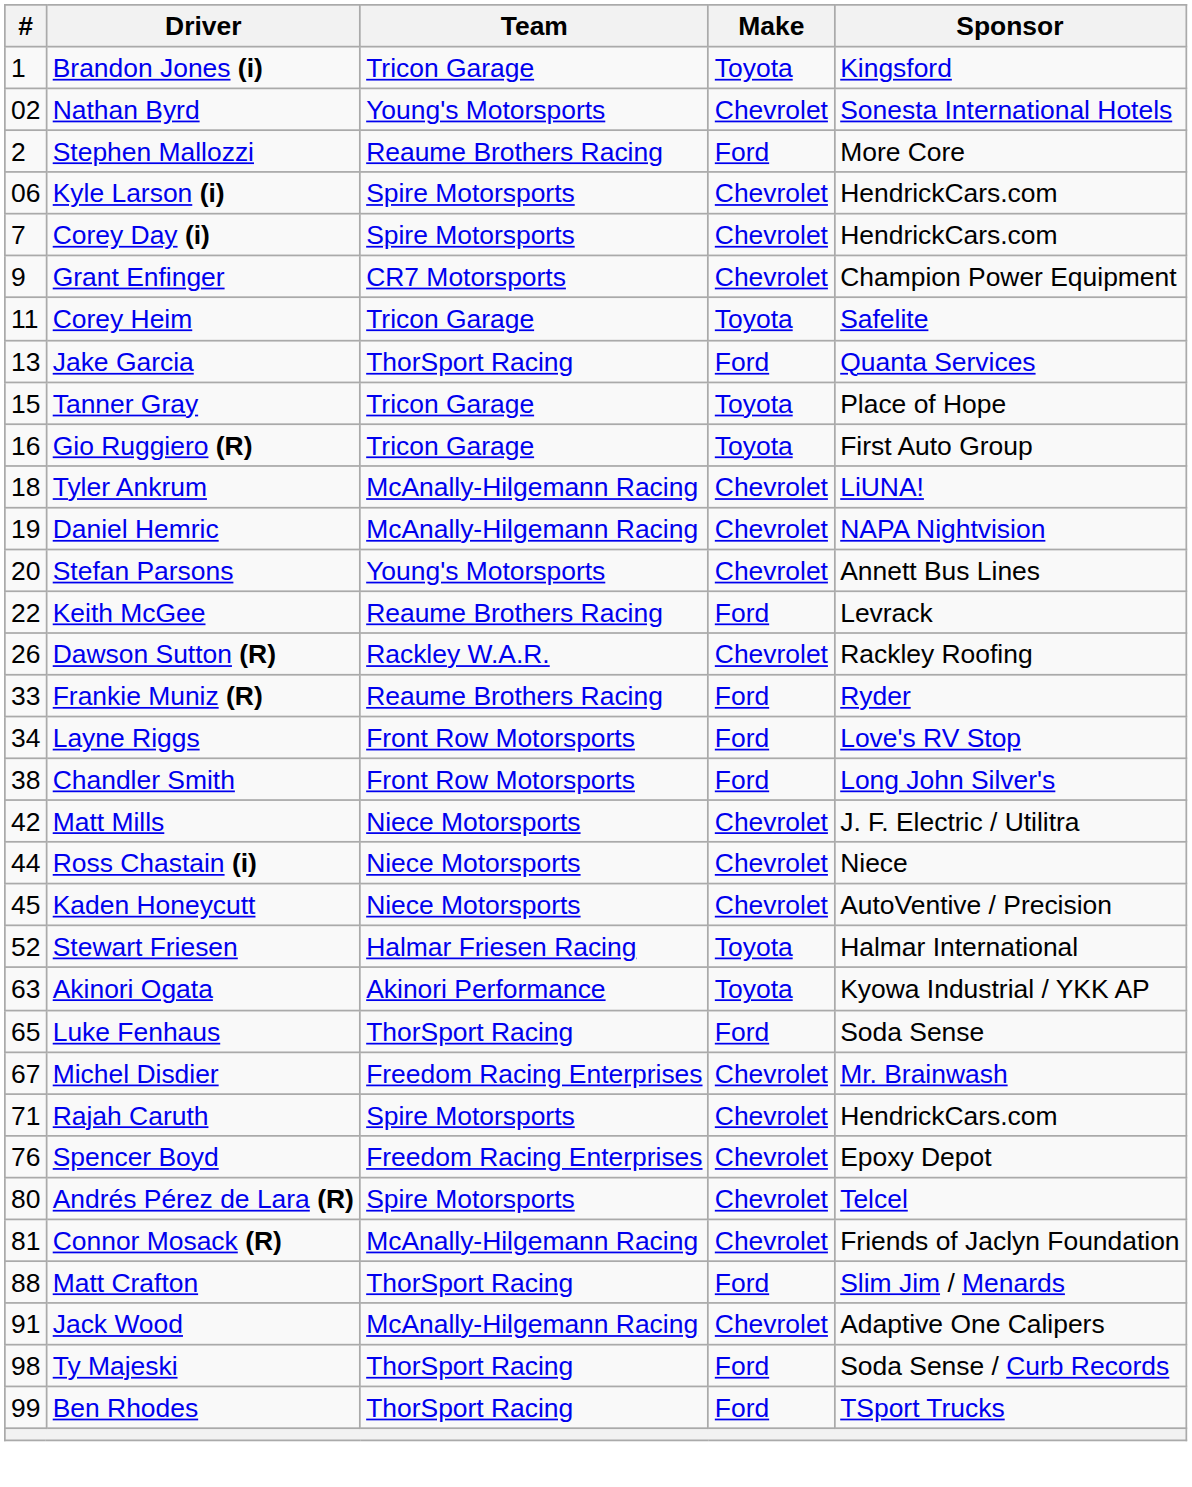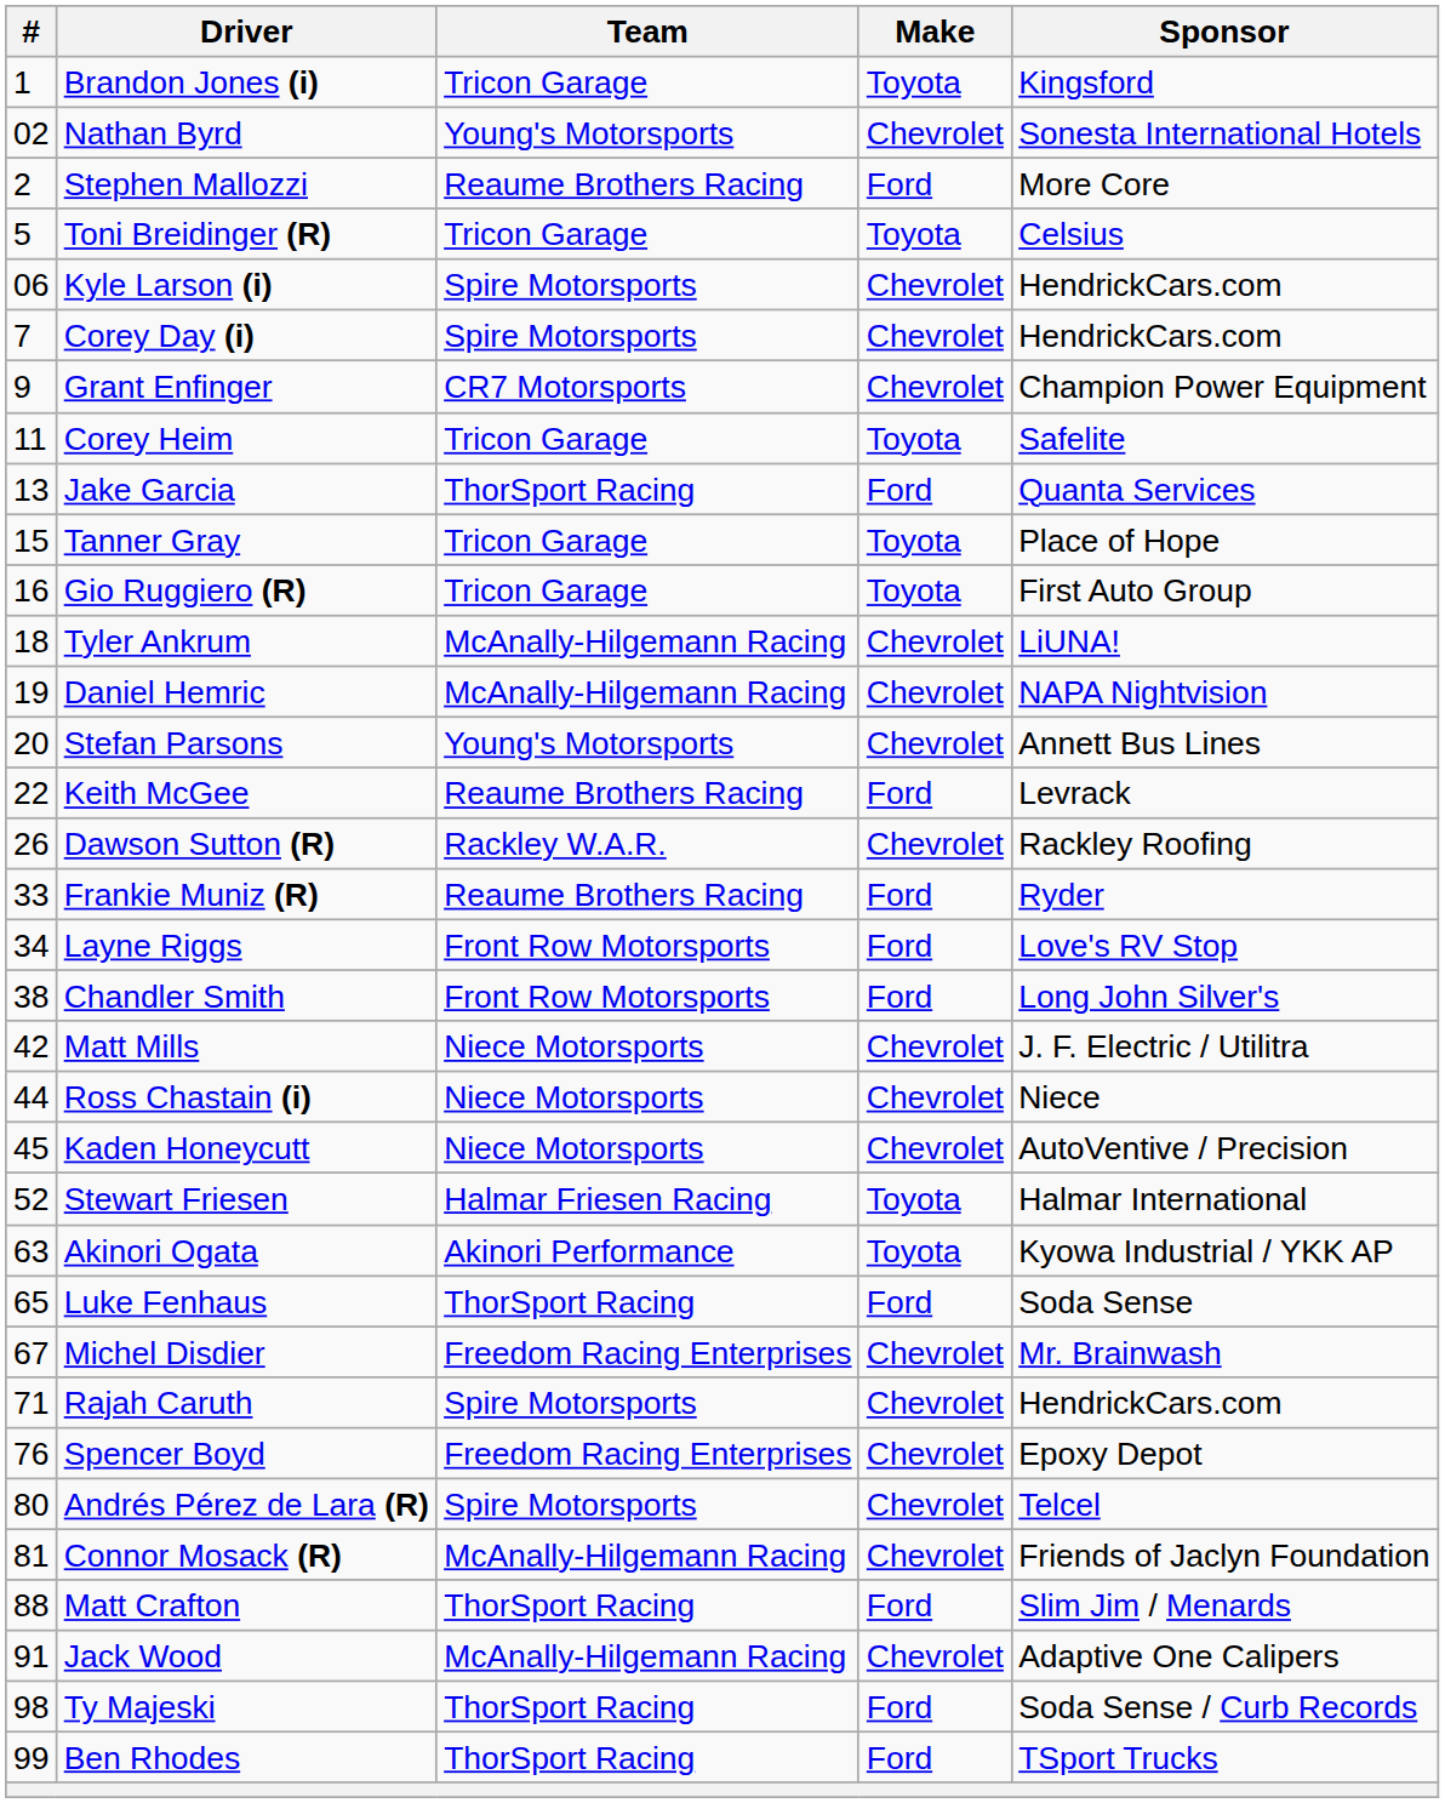+ row: 5 | Toni Breidinger (R) | Tricon Garage | Toyota | Celsius
